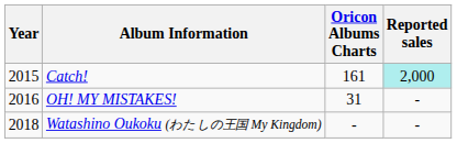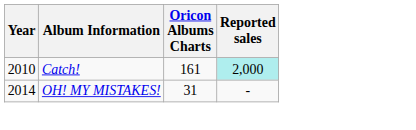Catch! | Year: 2015 -> 2010
OH! MY MISTAKES! | Year: 2016 -> 2014
- row: 2018 | Watashino Oukoku (わたしの王国 My Kingdom) | - | -
